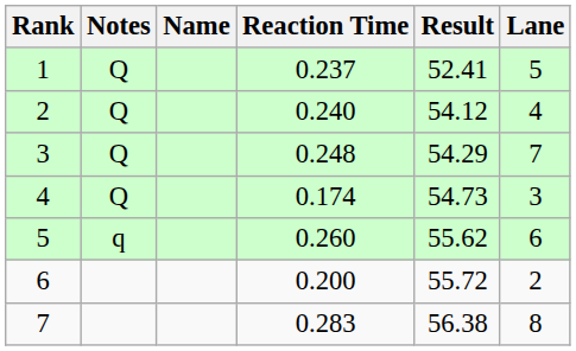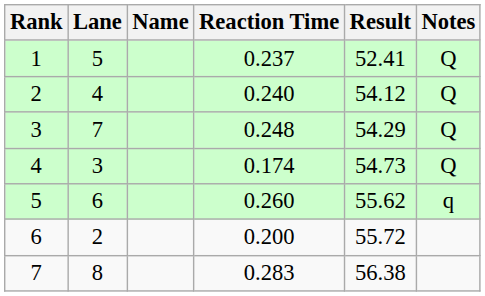columns swapped: Lane <-> Notes
